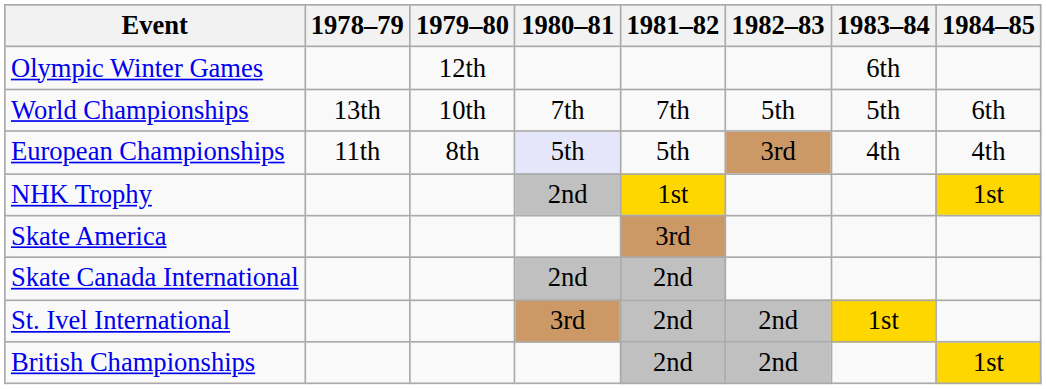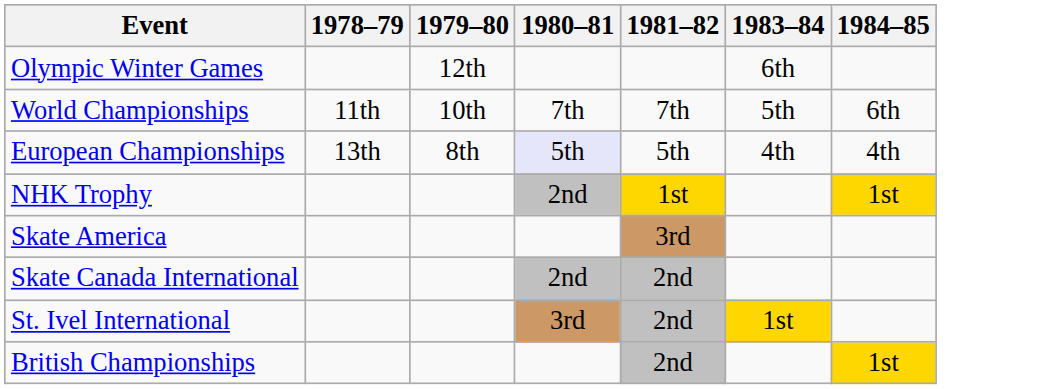- column: 1982–83 | 5th | 3rd | 2nd | 2nd
World Championships | 1978–79: 13th -> 11th
European Championships | 1978–79: 11th -> 13th
